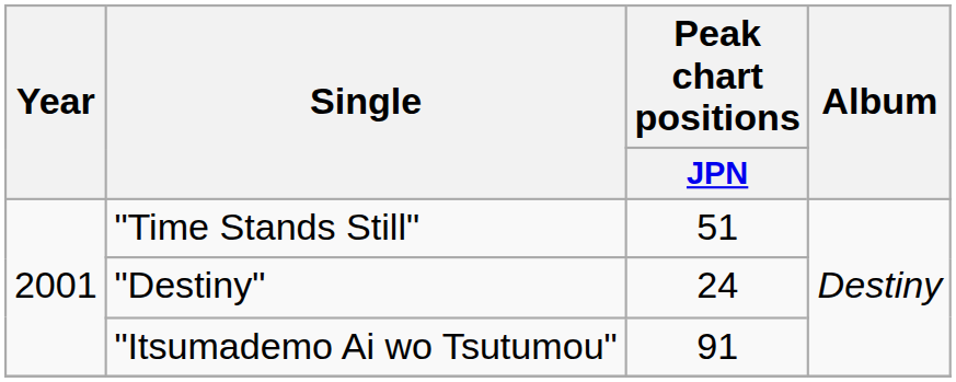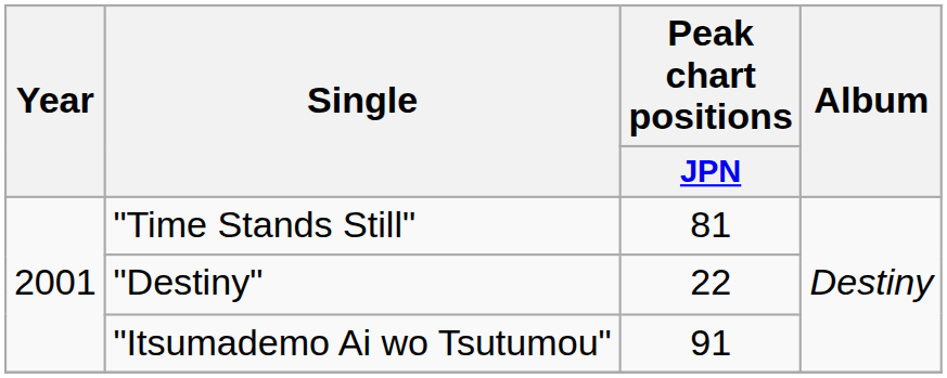"Time Stands Still" | Peak chart positions / JPN: 51 -> 81
"Destiny" | Peak chart positions / JPN: 24 -> 22
